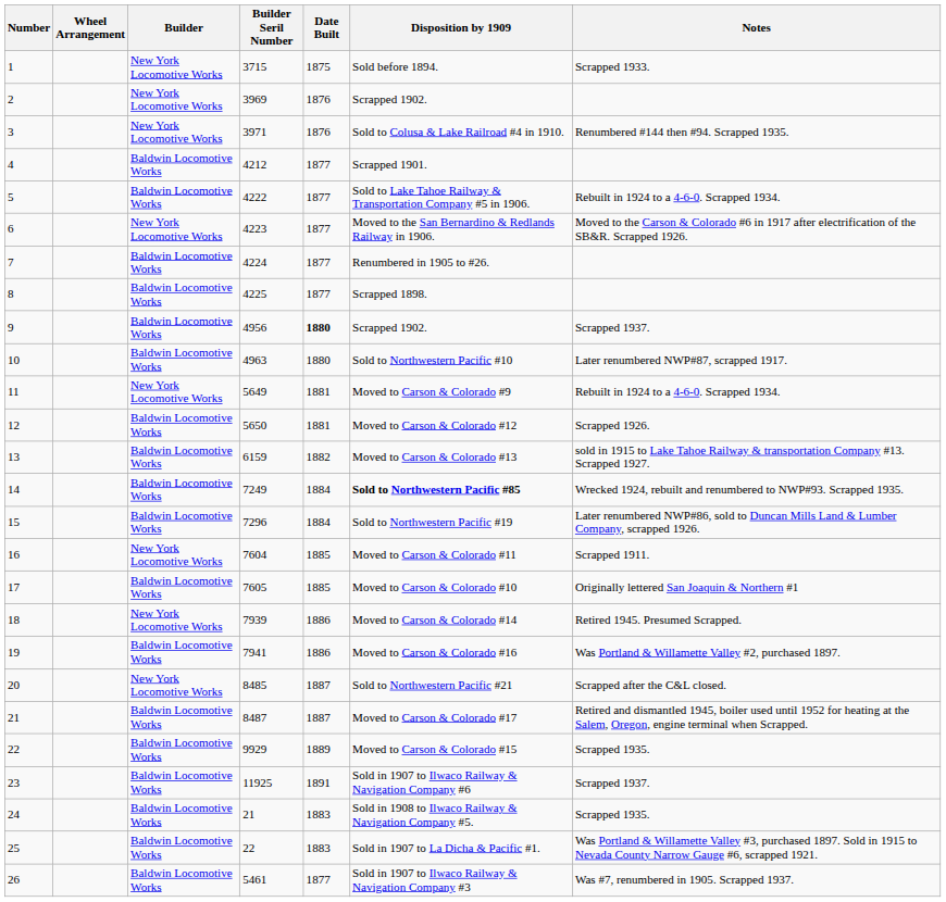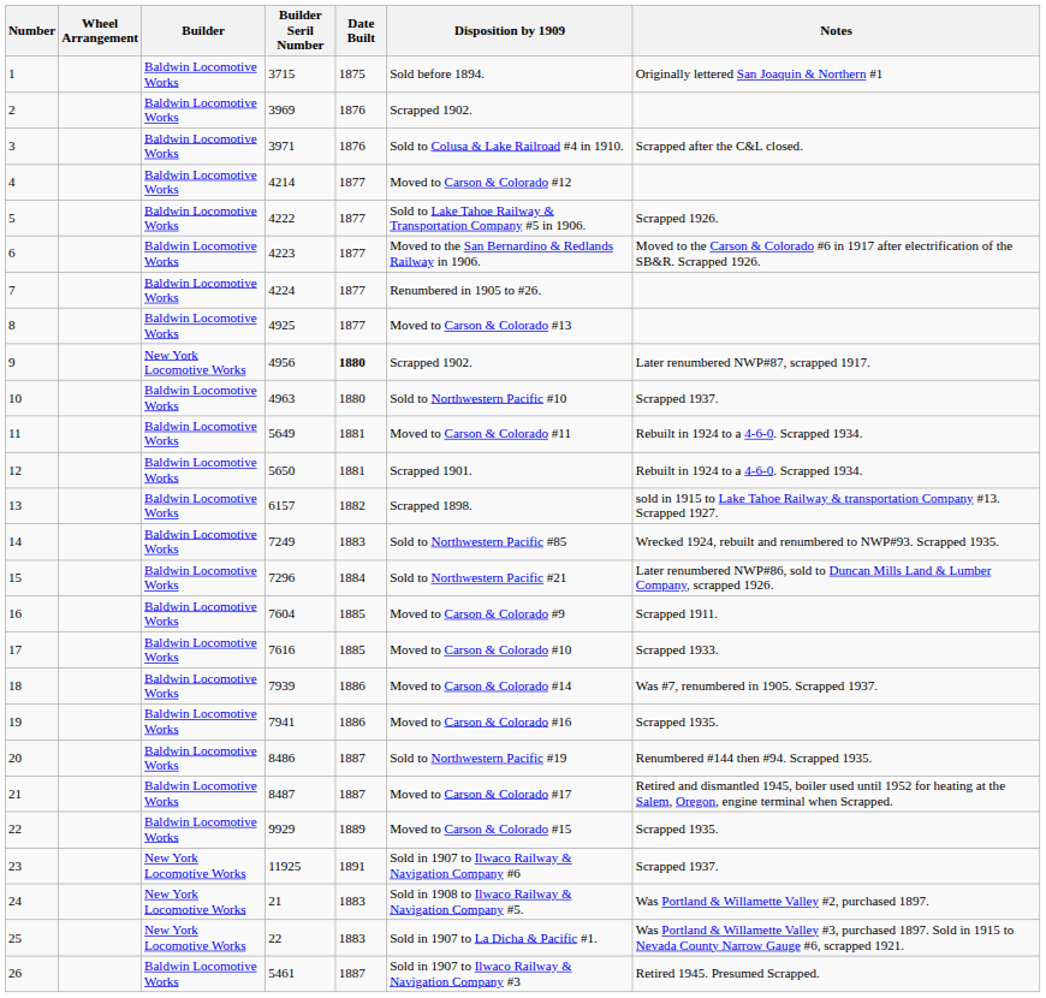1 | Builder: New York Locomotive Works -> Baldwin Locomotive Works
1 | Notes: Scrapped 1933. -> Originally lettered San Joaquin & Northern #1
2 | Builder: New York Locomotive Works -> Baldwin Locomotive Works
3 | Builder: New York Locomotive Works -> Baldwin Locomotive Works
3 | Notes: Renumbered #144 then #94. Scrapped 1935. -> Scrapped after the C&L closed.
4 | Builder Seril Number: 4212 -> 4214
4 | Disposition by 1909: Scrapped 1901. -> Moved to Carson & Colorado #12
5 | Notes: Rebuilt in 1924 to a 4-6-0. Scrapped 1934. -> Scrapped 1926.
6 | Builder: New York Locomotive Works -> Baldwin Locomotive Works
8 | Builder Seril Number: 4225 -> 4925
8 | Disposition by 1909: Scrapped 1898. -> Moved to Carson & Colorado #13
9 | Builder: Baldwin Locomotive Works -> New York Locomotive Works
9 | Notes: Scrapped 1937. -> Later renumbered NWP#87, scrapped 1917.
10 | Notes: Later renumbered NWP#87, scrapped 1917. -> Scrapped 1937.
11 | Builder: New York Locomotive Works -> Baldwin Locomotive Works
11 | Disposition by 1909: Moved to Carson & Colorado #9 -> Moved to Carson & Colorado #11
12 | Disposition by 1909: Moved to Carson & Colorado #12 -> Scrapped 1901.
12 | Notes: Scrapped 1926. -> Rebuilt in 1924 to a 4-6-0. Scrapped 1934.
13 | Builder Seril Number: 6159 -> 6157
13 | Disposition by 1909: Moved to Carson & Colorado #13 -> Scrapped 1898.
14 | Date Built: 1884 -> 1883
14 | Disposition by 1909: bold -> normal
15 | Disposition by 1909: Sold to Northwestern Pacific #19 -> Sold to Northwestern Pacific #21
16 | Builder: New York Locomotive Works -> Baldwin Locomotive Works
16 | Disposition by 1909: Moved to Carson & Colorado #11 -> Moved to Carson & Colorado #9
17 | Builder Seril Number: 7605 -> 7616
17 | Notes: Originally lettered San Joaquin & Northern #1 -> Scrapped 1933.
18 | Builder: New York Locomotive Works -> Baldwin Locomotive Works
18 | Notes: Retired 1945. Presumed Scrapped. -> Was #7, renumbered in 1905. Scrapped 1937.
19 | Notes: Was Portland & Willamette Valley #2, purchased 1897. -> Scrapped 1935.
20 | Builder: New York Locomotive Works -> Baldwin Locomotive Works
20 | Builder Seril Number: 8485 -> 8486
20 | Disposition by 1909: Sold to Northwestern Pacific #21 -> Sold to Northwestern Pacific #19
20 | Notes: Scrapped after the C&L closed. -> Renumbered #144 then #94. Scrapped 1935.
23 | Builder: Baldwin Locomotive Works -> New York Locomotive Works
24 | Builder: Baldwin Locomotive Works -> New York Locomotive Works
24 | Notes: Scrapped 1935. -> Was Portland & Willamette Valley #2, purchased 1897.
25 | Builder: Baldwin Locomotive Works -> New York Locomotive Works
26 | Date Built: 1877 -> 1887
26 | Notes: Was #7, renumbered in 1905. Scrapped 1937. -> Retired 1945. Presumed Scrapped.
